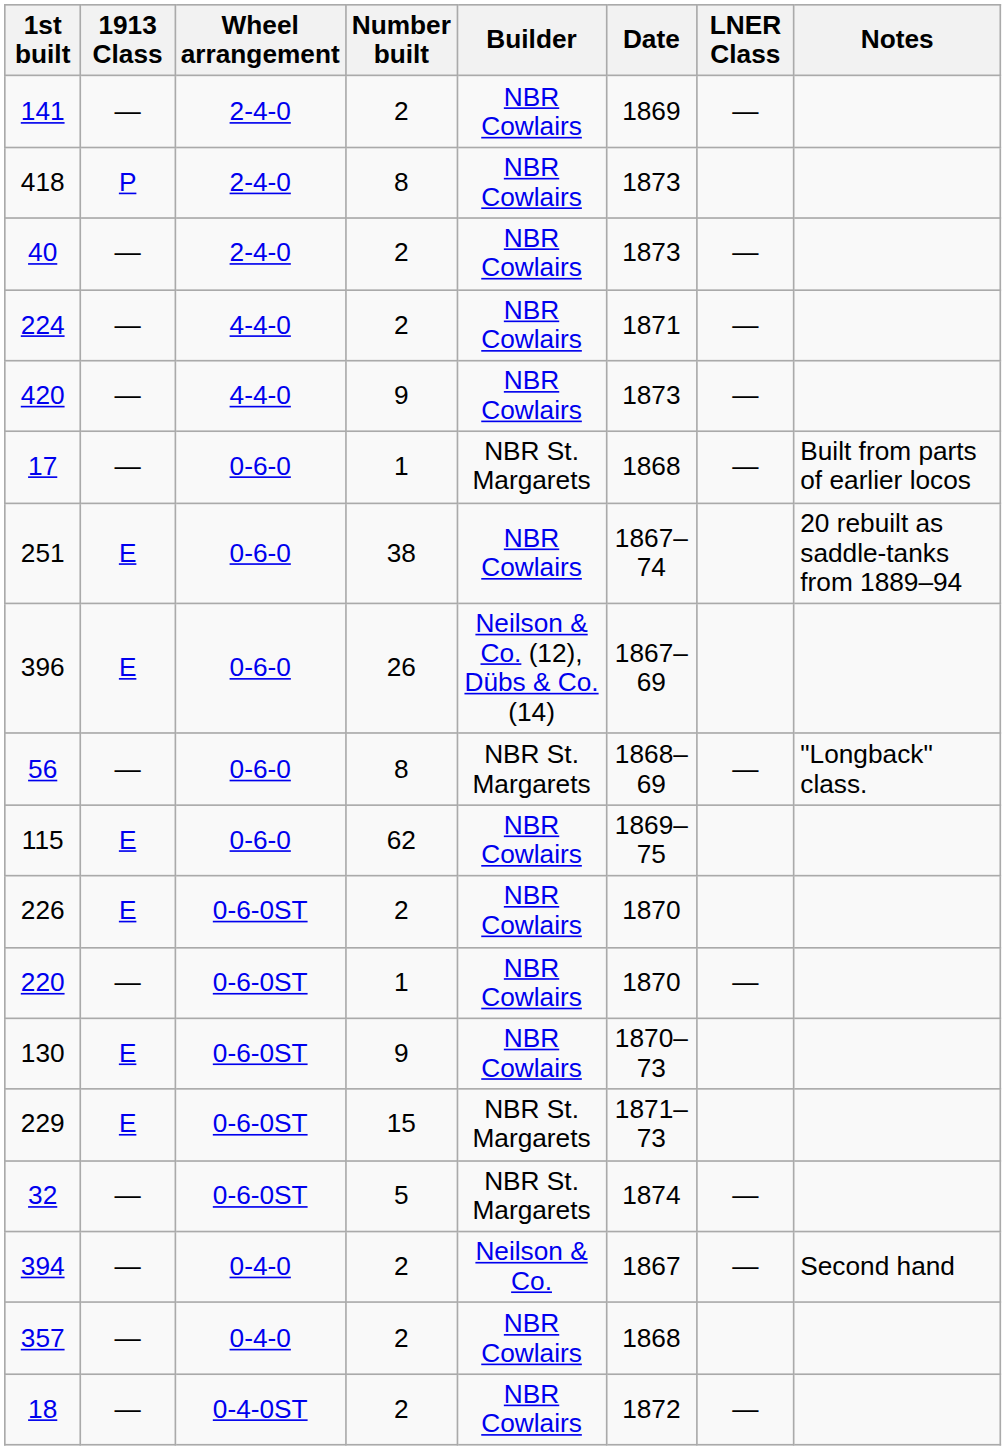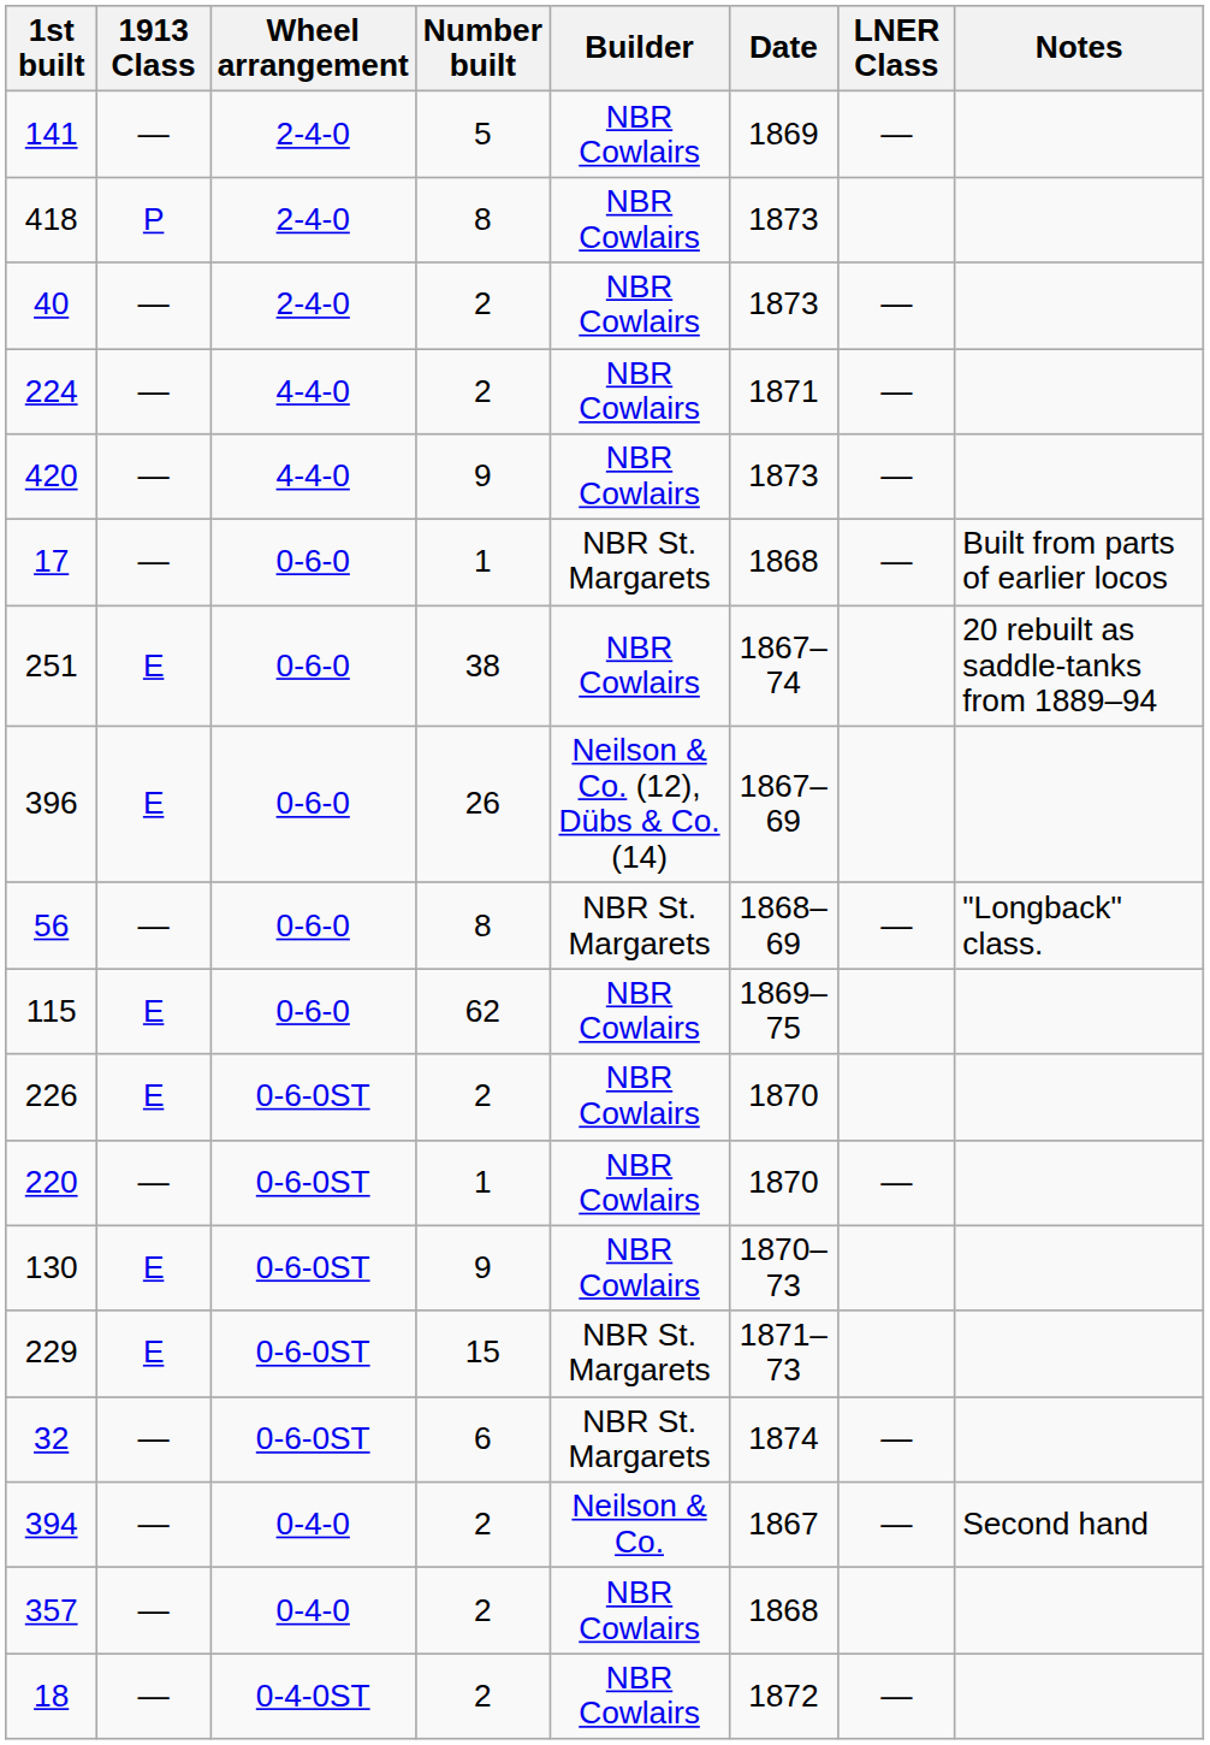141 | Number built: 2 -> 5
32 | Number built: 5 -> 6
